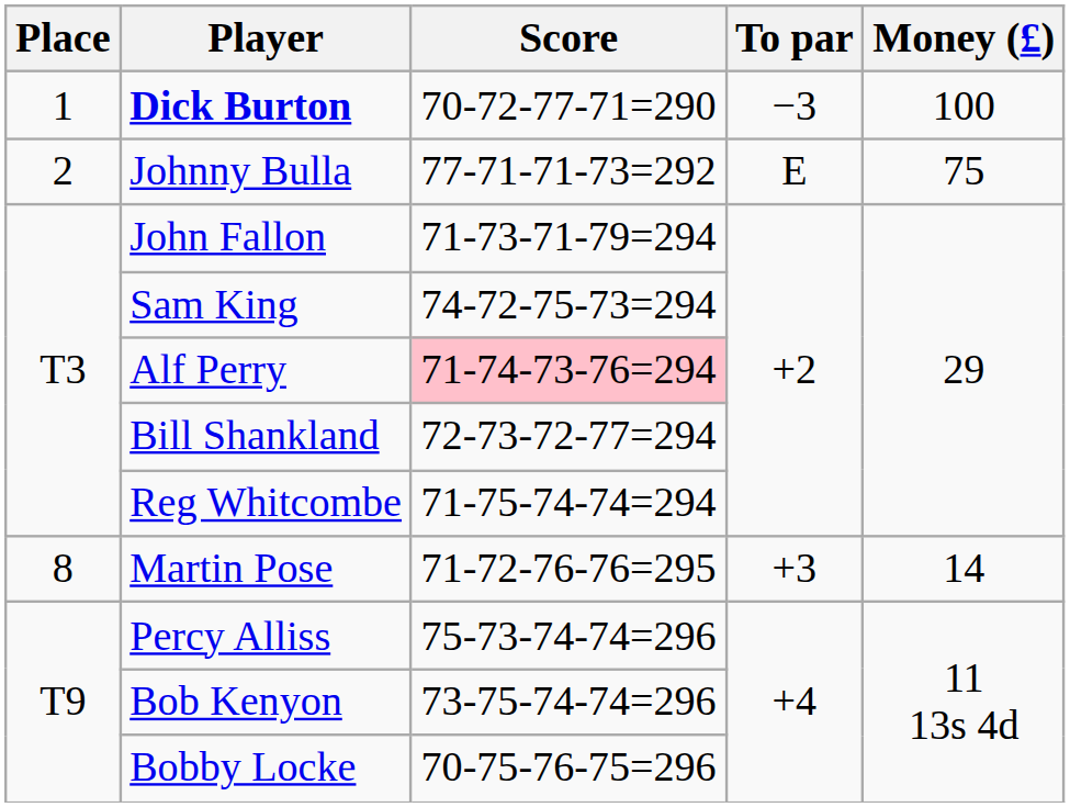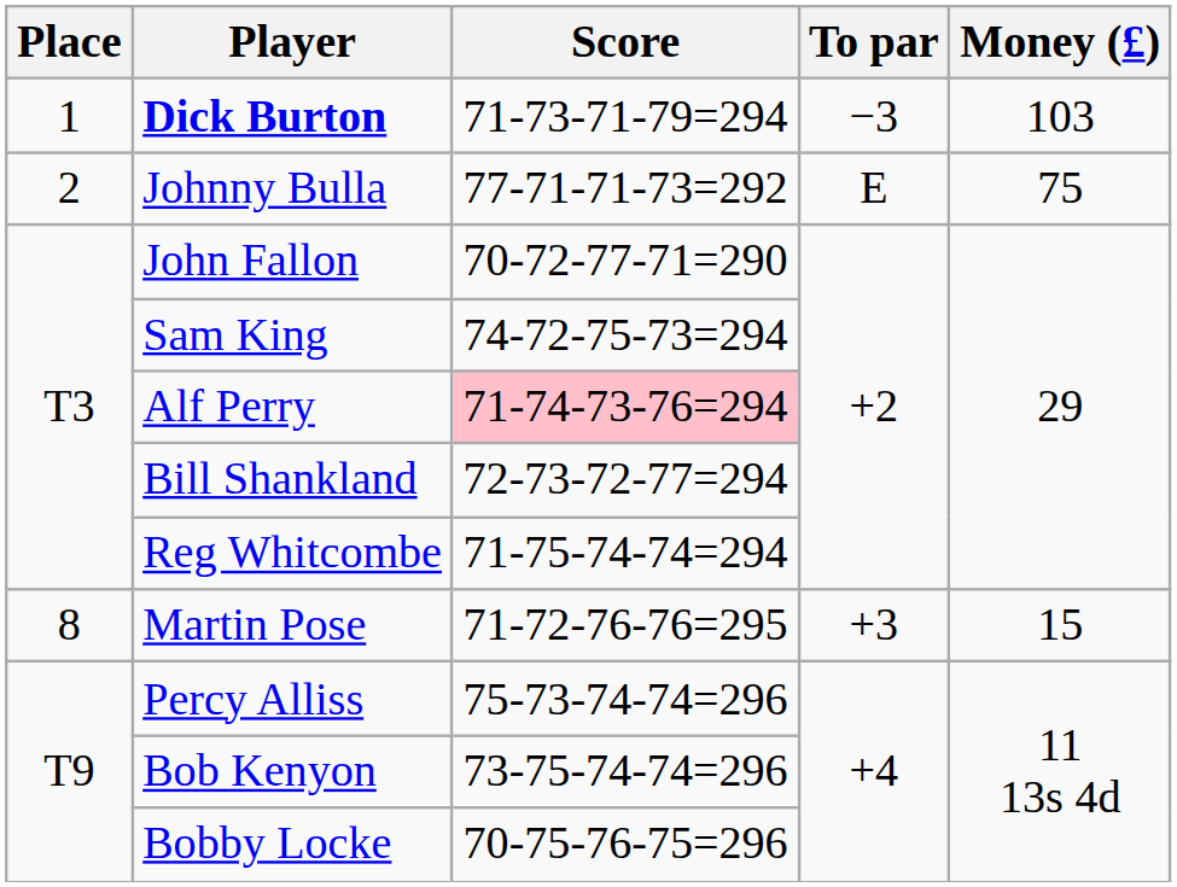Dick Burton | Score: 70-72-77-71=290 -> 71-73-71-79=294
Dick Burton | Money (£): 100 -> 103
John Fallon | Score: 71-73-71-79=294 -> 70-72-77-71=290
Martin Pose | Money (£): 14 -> 15
